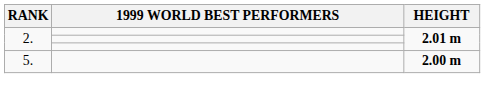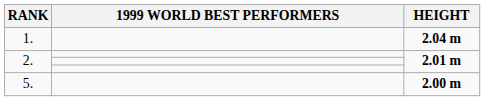+ row: 1. | 2.04 m
